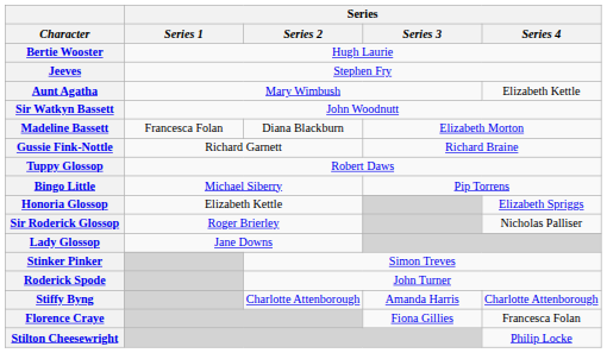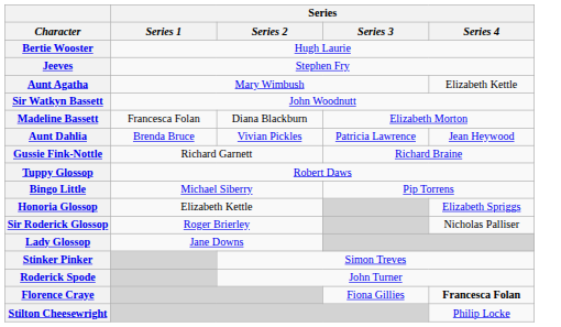+ row: Aunt Dahlia | Brenda Bruce | Vivian Pickles | Patricia Lawrence | Jean Heywood
- row: Stiffy Byng | Charlotte Attenborough | Amanda Harris | Charlotte Attenborough
Florence Craye | Series / Series 4: normal -> bold
